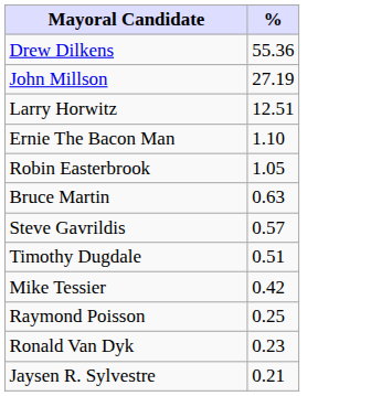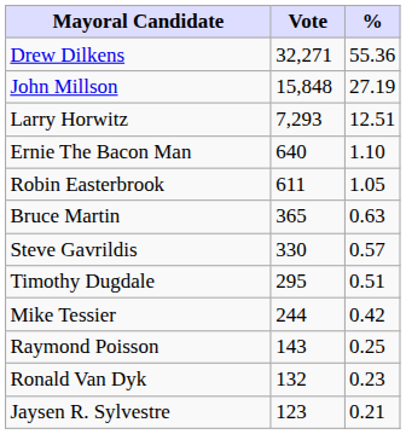+ column: Vote | 32,271 | 15,848 | 7,293 | 640 | 611 | 365 | 330 | 295 | 244 | 143 | 132 | 123
